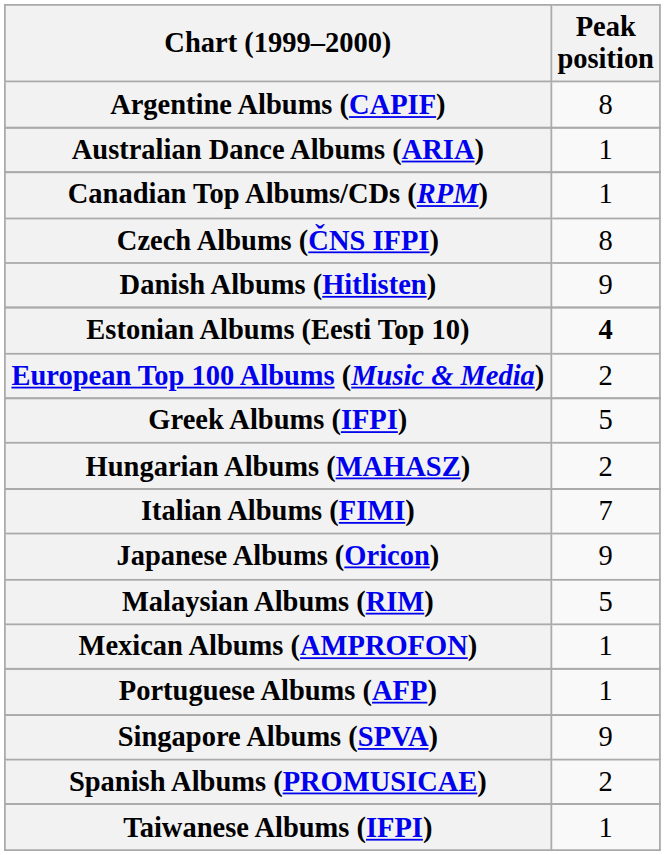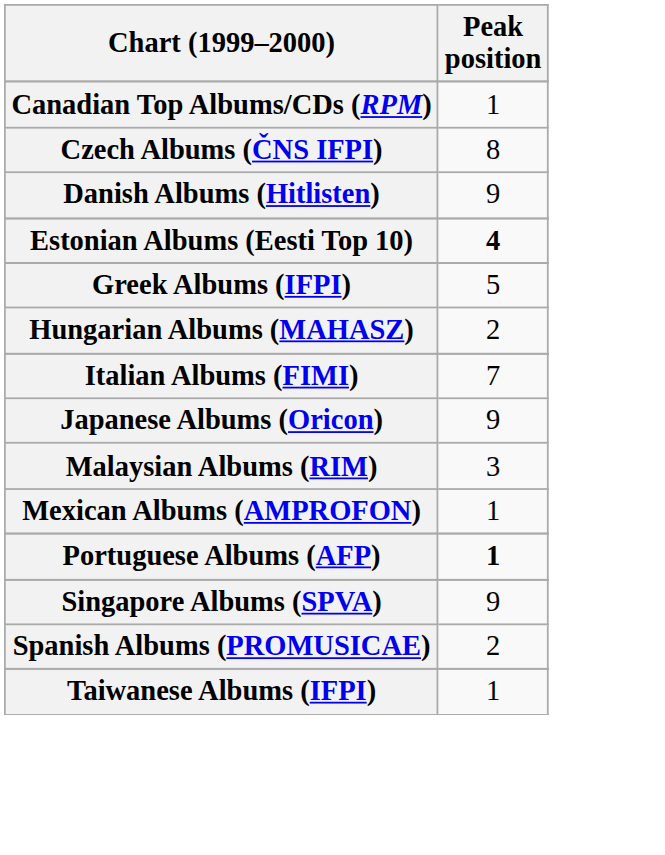- row: Argentine Albums (CAPIF) | 8
- row: Australian Dance Albums (ARIA) | 1
- row: European Top 100 Albums (Music & Media) | 2
Malaysian Albums (RIM) | Peak position: 5 -> 3
Portuguese Albums (AFP) | Peak position: normal -> bold
